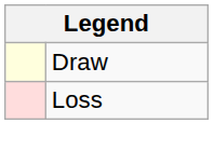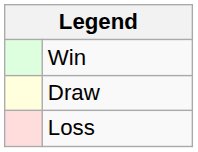+ row: Win
